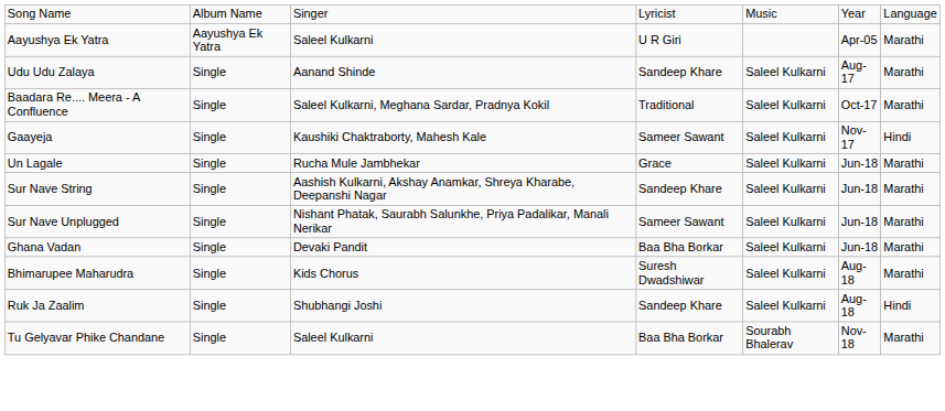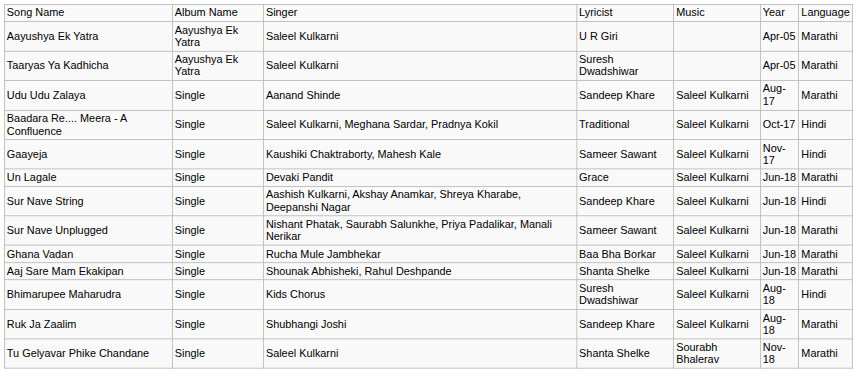+ row: Taaryas Ya Kadhicha | Aayushya Ek Yatra | Saleel Kulkarni | Suresh Dwadshiwar | Apr-05 | Marathi
Baadara Re.... Meera - A Confluence | column 7: Marathi -> Hindi
Un Lagale | column 3: Rucha Mule Jambhekar -> Devaki Pandit
Sur Nave String | column 7: Marathi -> Hindi
Ghana Vadan | column 3: Devaki Pandit -> Rucha Mule Jambhekar
+ row: Aaj Sare Mam Ekakipan | Single | Shounak Abhisheki, Rahul Deshpande | Shanta Shelke | Saleel Kulkarni | Jun-18 | Marathi
Bhimarupee Maharudra | column 7: Marathi -> Hindi
Ruk Ja Zaalim | column 7: Hindi -> Marathi
Tu Gelyavar Phike Chandane | column 4: Baa Bha Borkar -> Shanta Shelke
